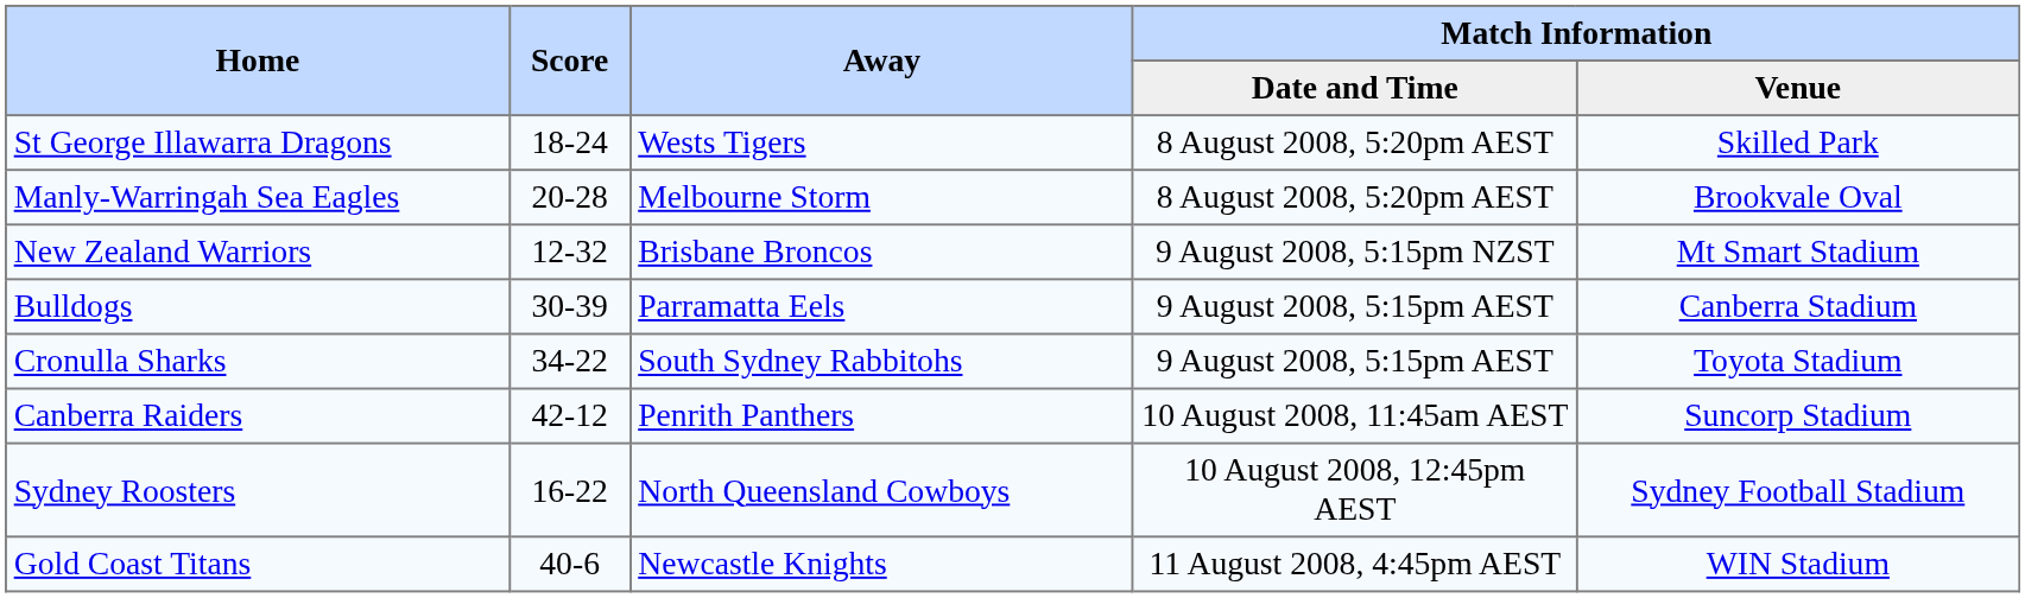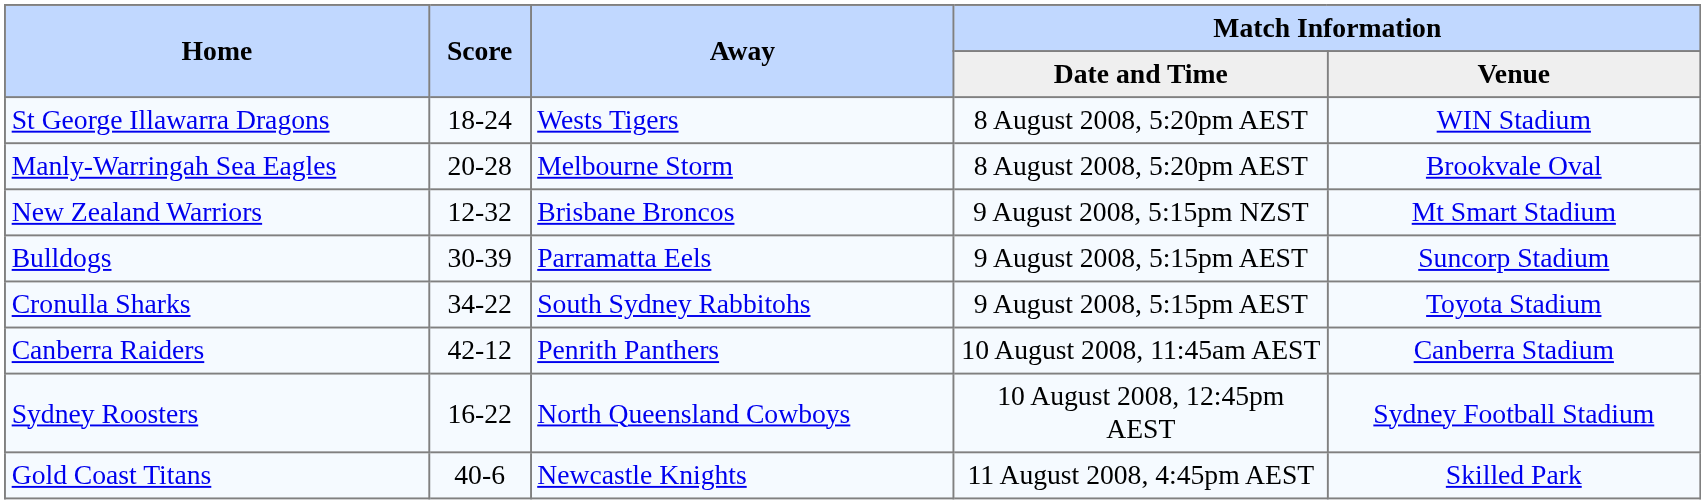St George Illawarra Dragons | Match Information / Venue: Skilled Park -> WIN Stadium
Bulldogs | Match Information / Venue: Canberra Stadium -> Suncorp Stadium
Canberra Raiders | Match Information / Venue: Suncorp Stadium -> Canberra Stadium
Gold Coast Titans | Match Information / Venue: WIN Stadium -> Skilled Park
